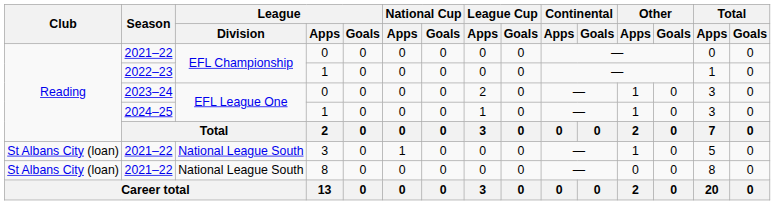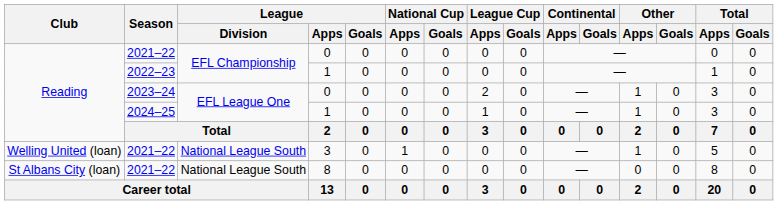2021–22 / 3 | Club: St Albans City (loan) -> Welling United (loan)
